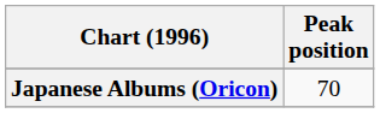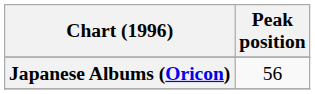Japanese Albums (Oricon) | Peak position: 70 -> 56
